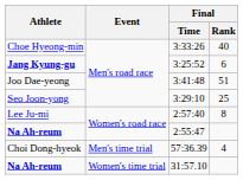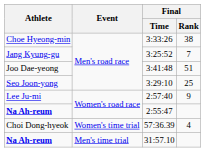3:33:26 | Final / Rank: 40 -> 38
3:25:52 | Athlete: bold -> normal
3:25:52 | Final / Rank: 6 -> 7
2:57:40 | Final / Rank: 8 -> 9
57:36.39 | Event: Men's time trial -> Women's time trial
31:57.10 | Event: Women's time trial -> Men's time trial
